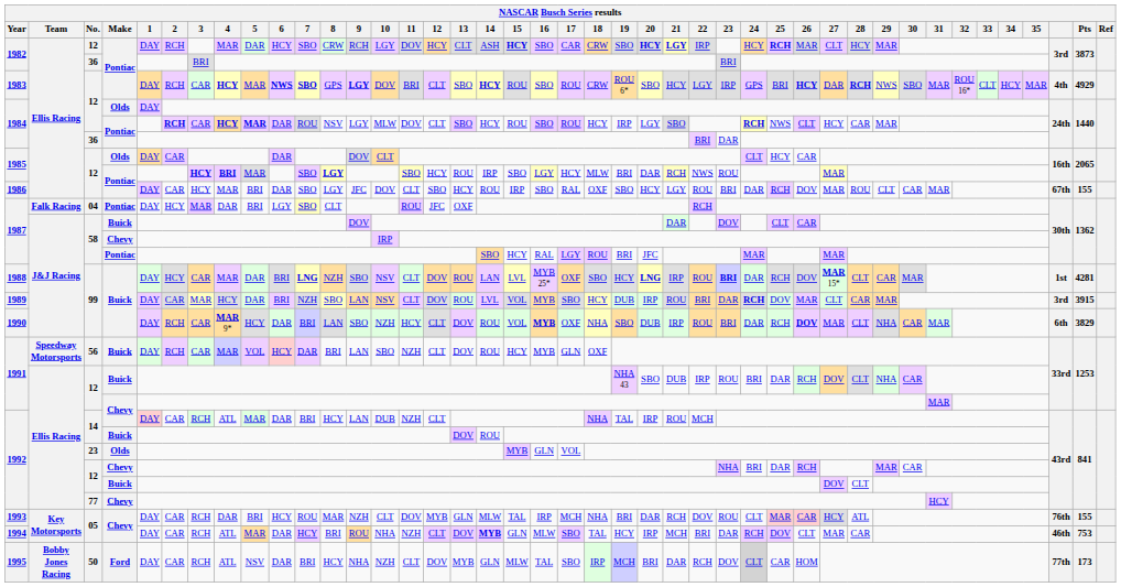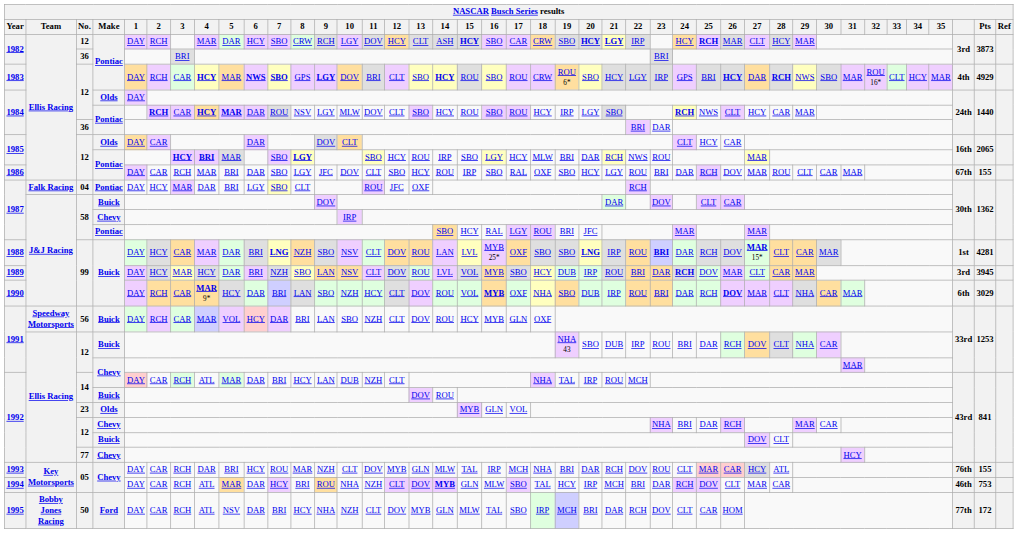1986 | 3: HCY -> RCH
1988 | 19: HCY -> SBO
1989 | 2: CAR -> HCY
1989 | Pts: 3915 -> 3945
1990 | Pts: 3829 -> 3029
1995 | 24: lightgrey background -> no background
1995 | Pts: 173 -> 172
